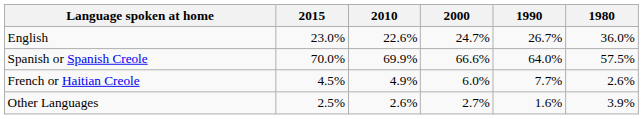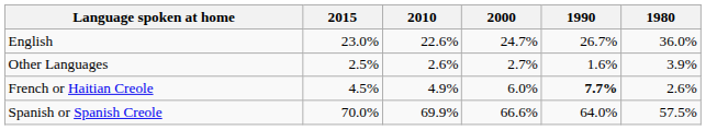rows swapped: Spanish or Spanish Creole <-> Other Languages
French or Haitian Creole | 1990: normal -> bold
